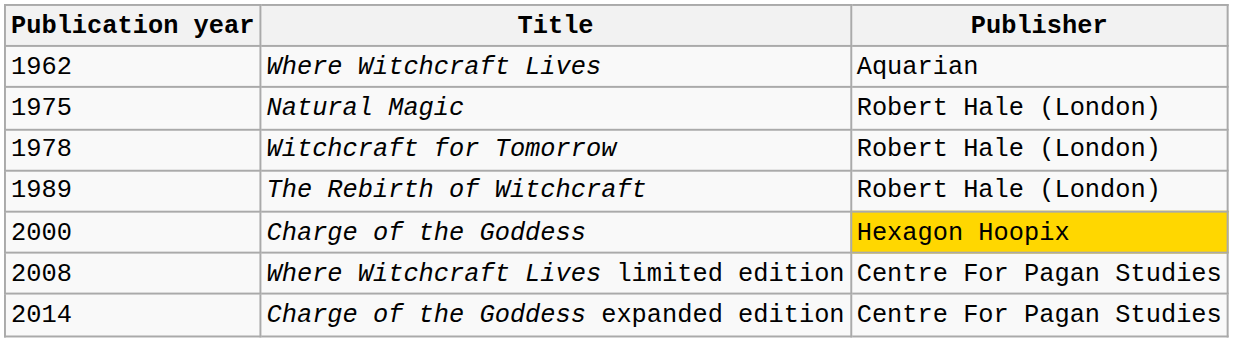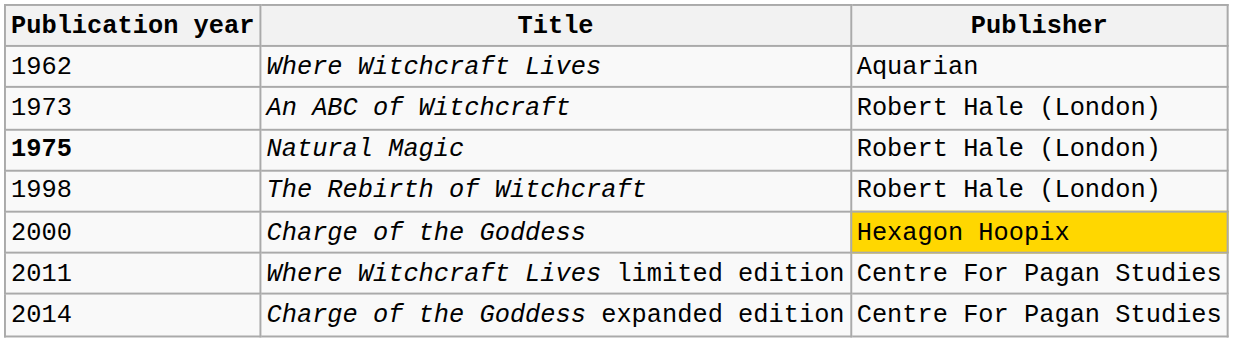+ row: 1973 | An ABC of Witchcraft | Robert Hale (London)
Natural Magic | Publication year: normal -> bold
- row: 1978 | Witchcraft for Tomorrow | Robert Hale (London)
The Rebirth of Witchcraft | Publication year: 1989 -> 1998
Where Witchcraft Lives limited edition | Publication year: 2008 -> 2011
